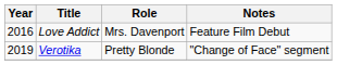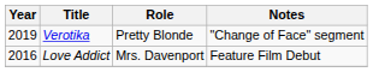rows swapped: Love Addict <-> Verotika
